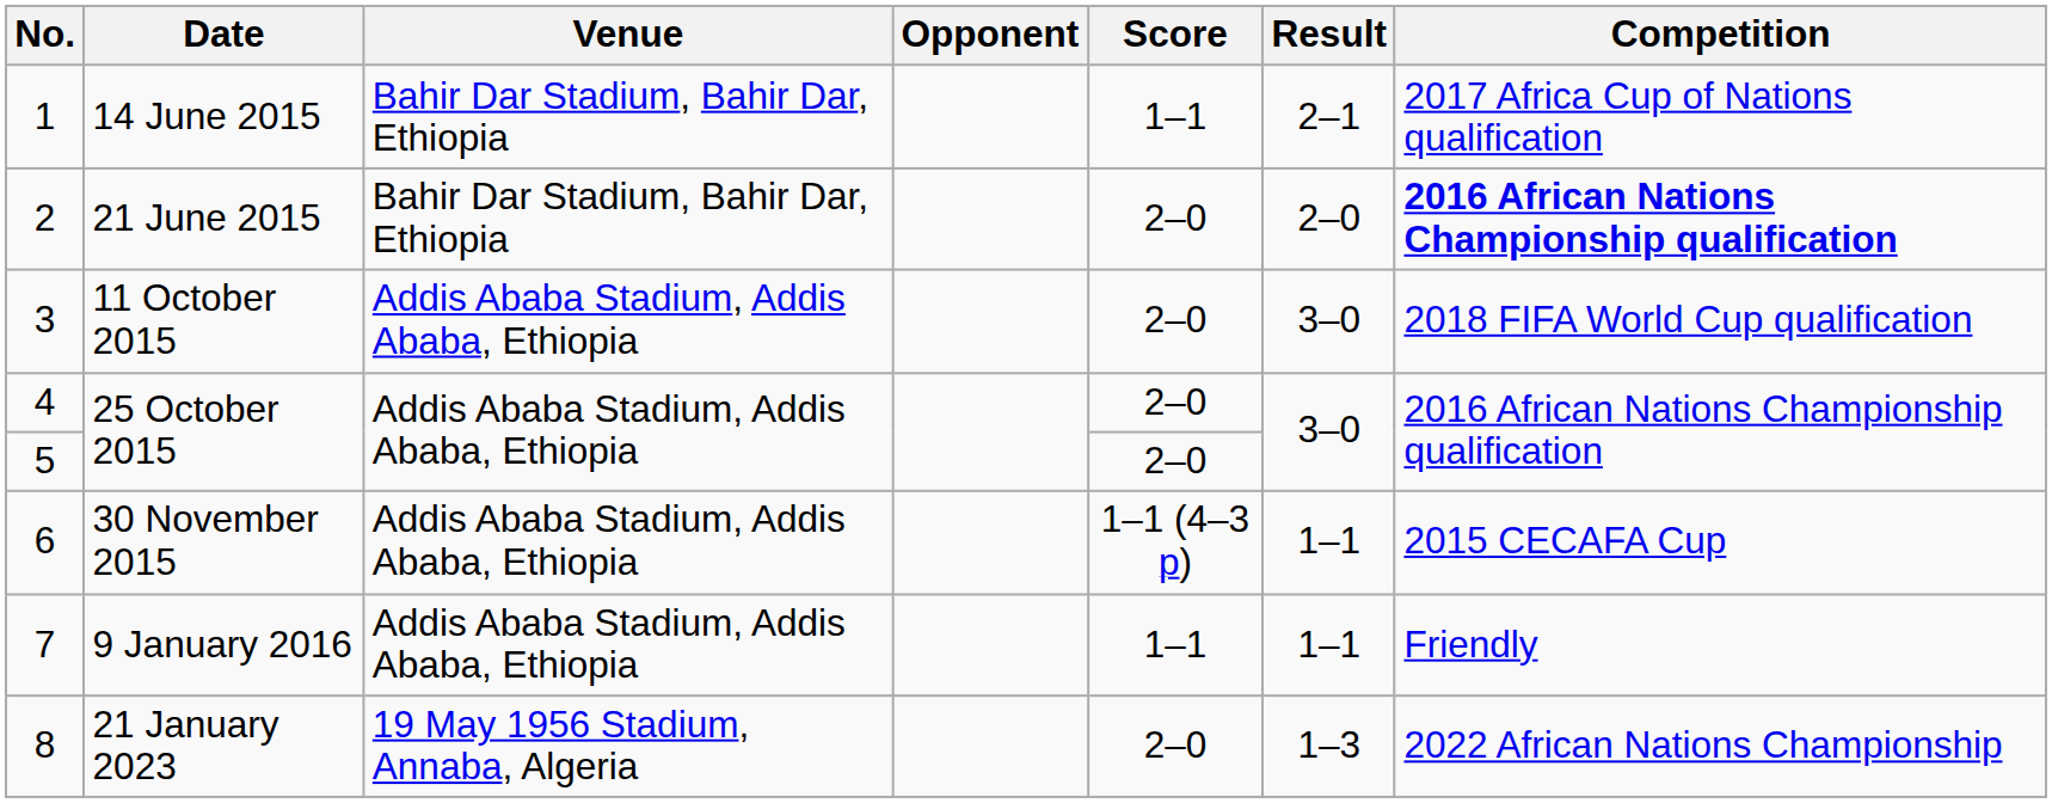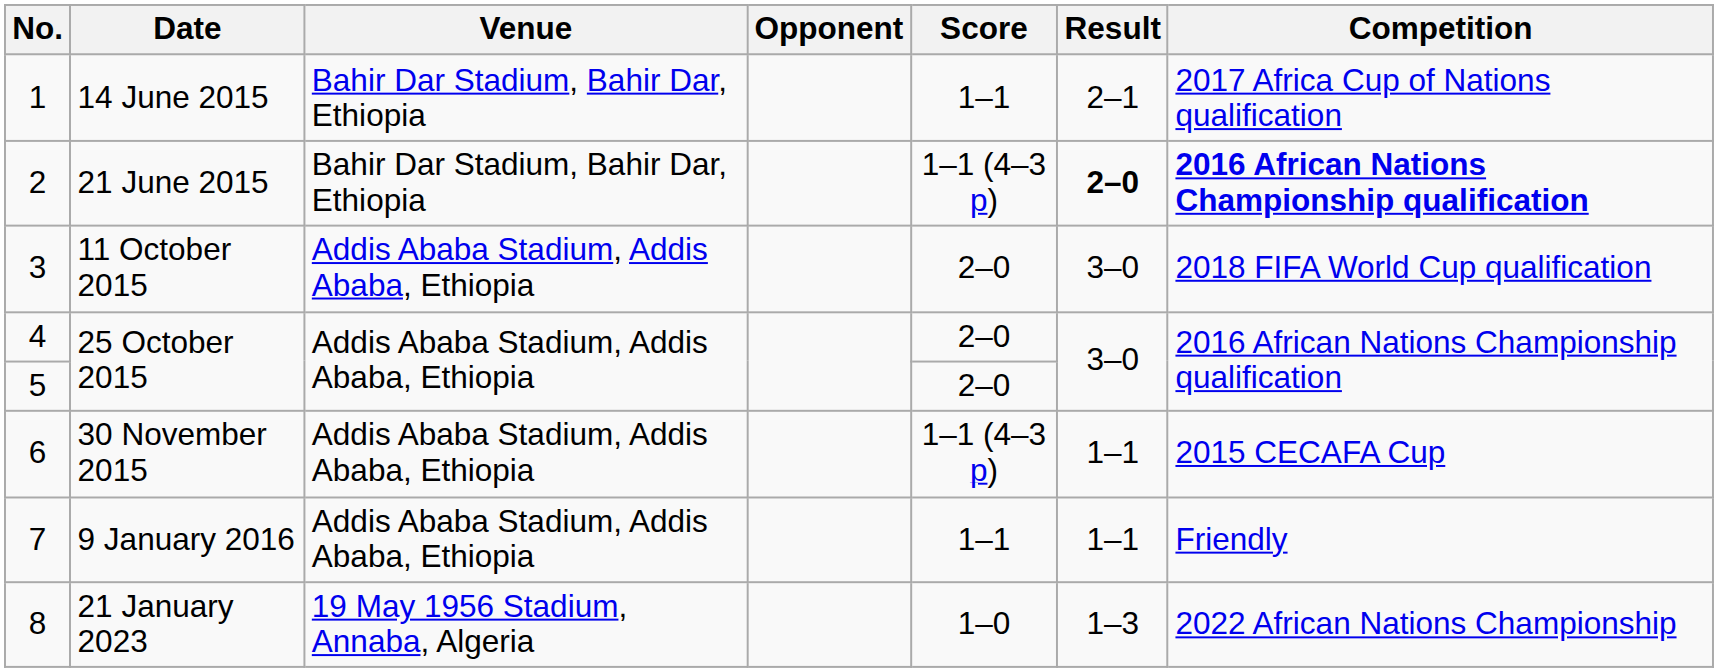2 | Score: 2–0 -> 1–1 (4–3 p)
2 | Result: normal -> bold
8 | Score: 2–0 -> 1–0
